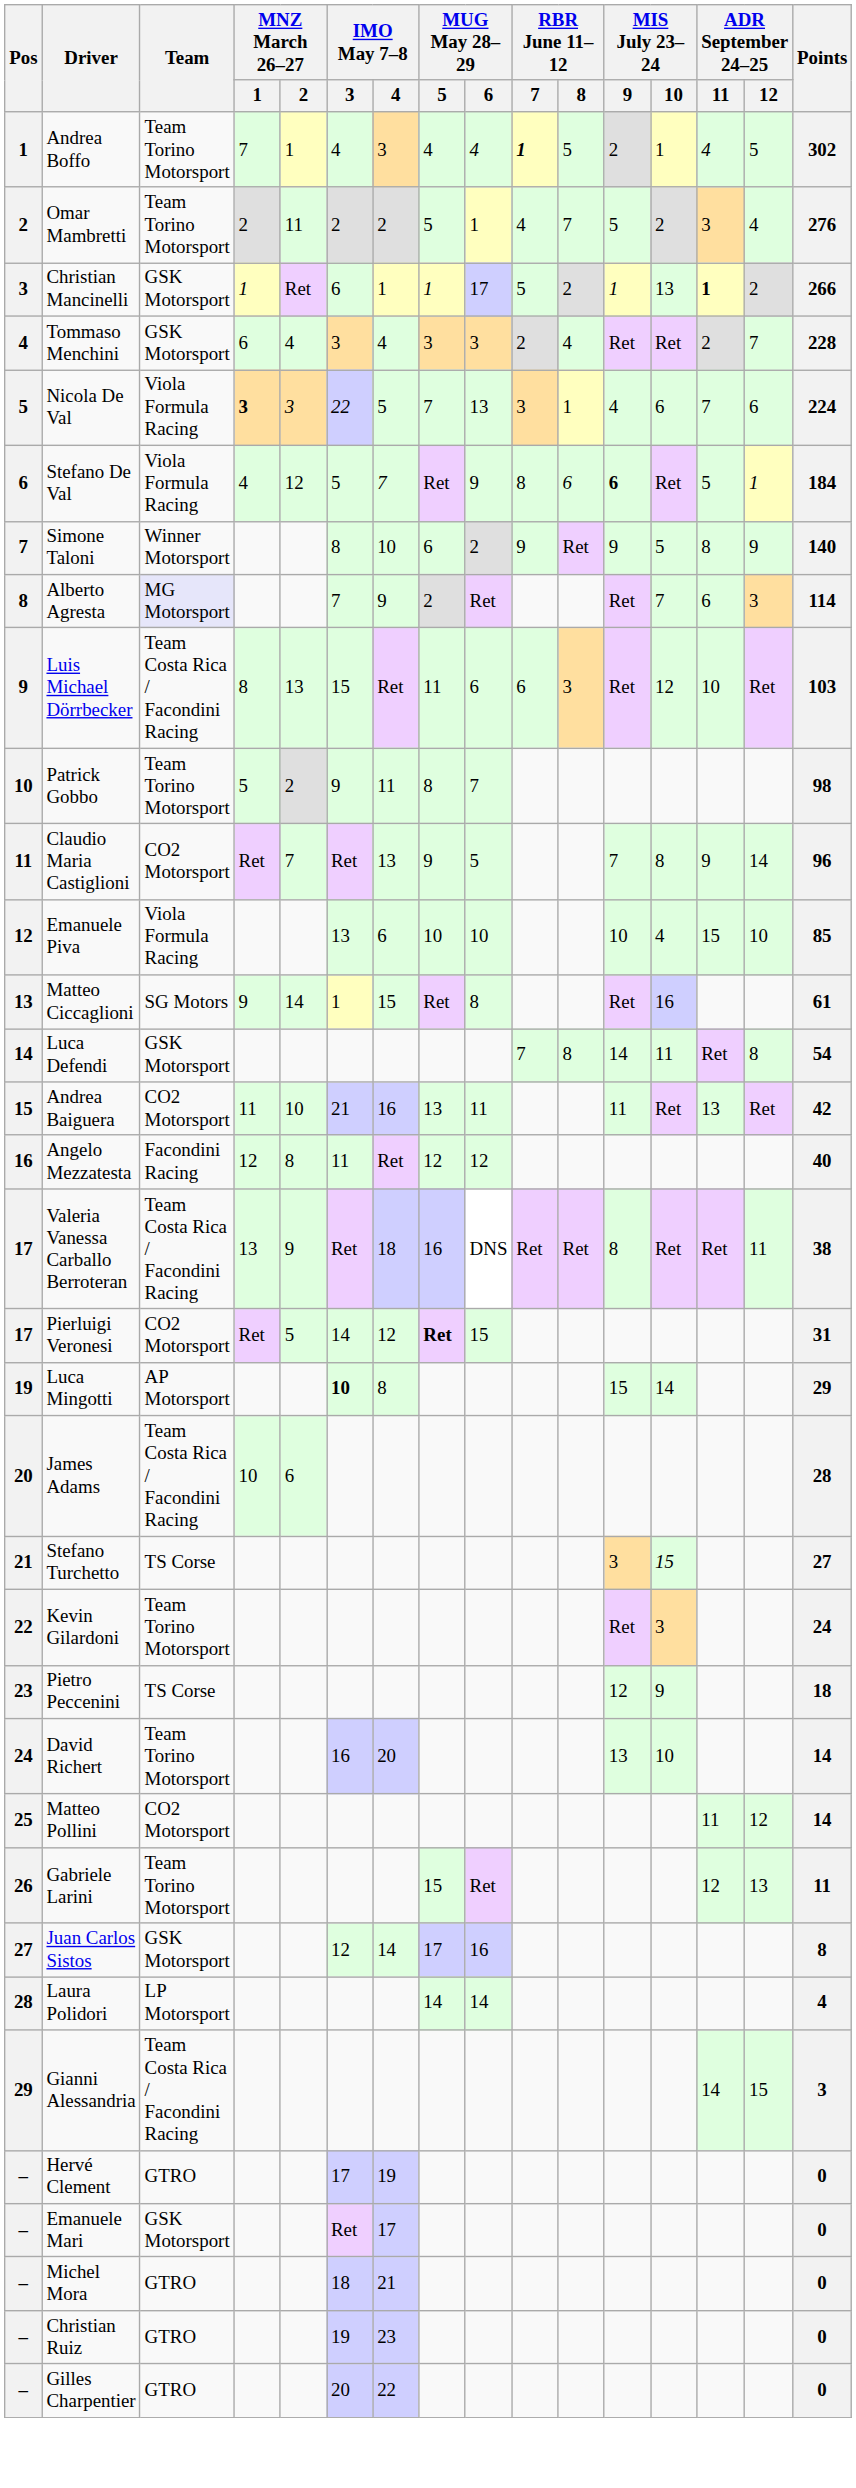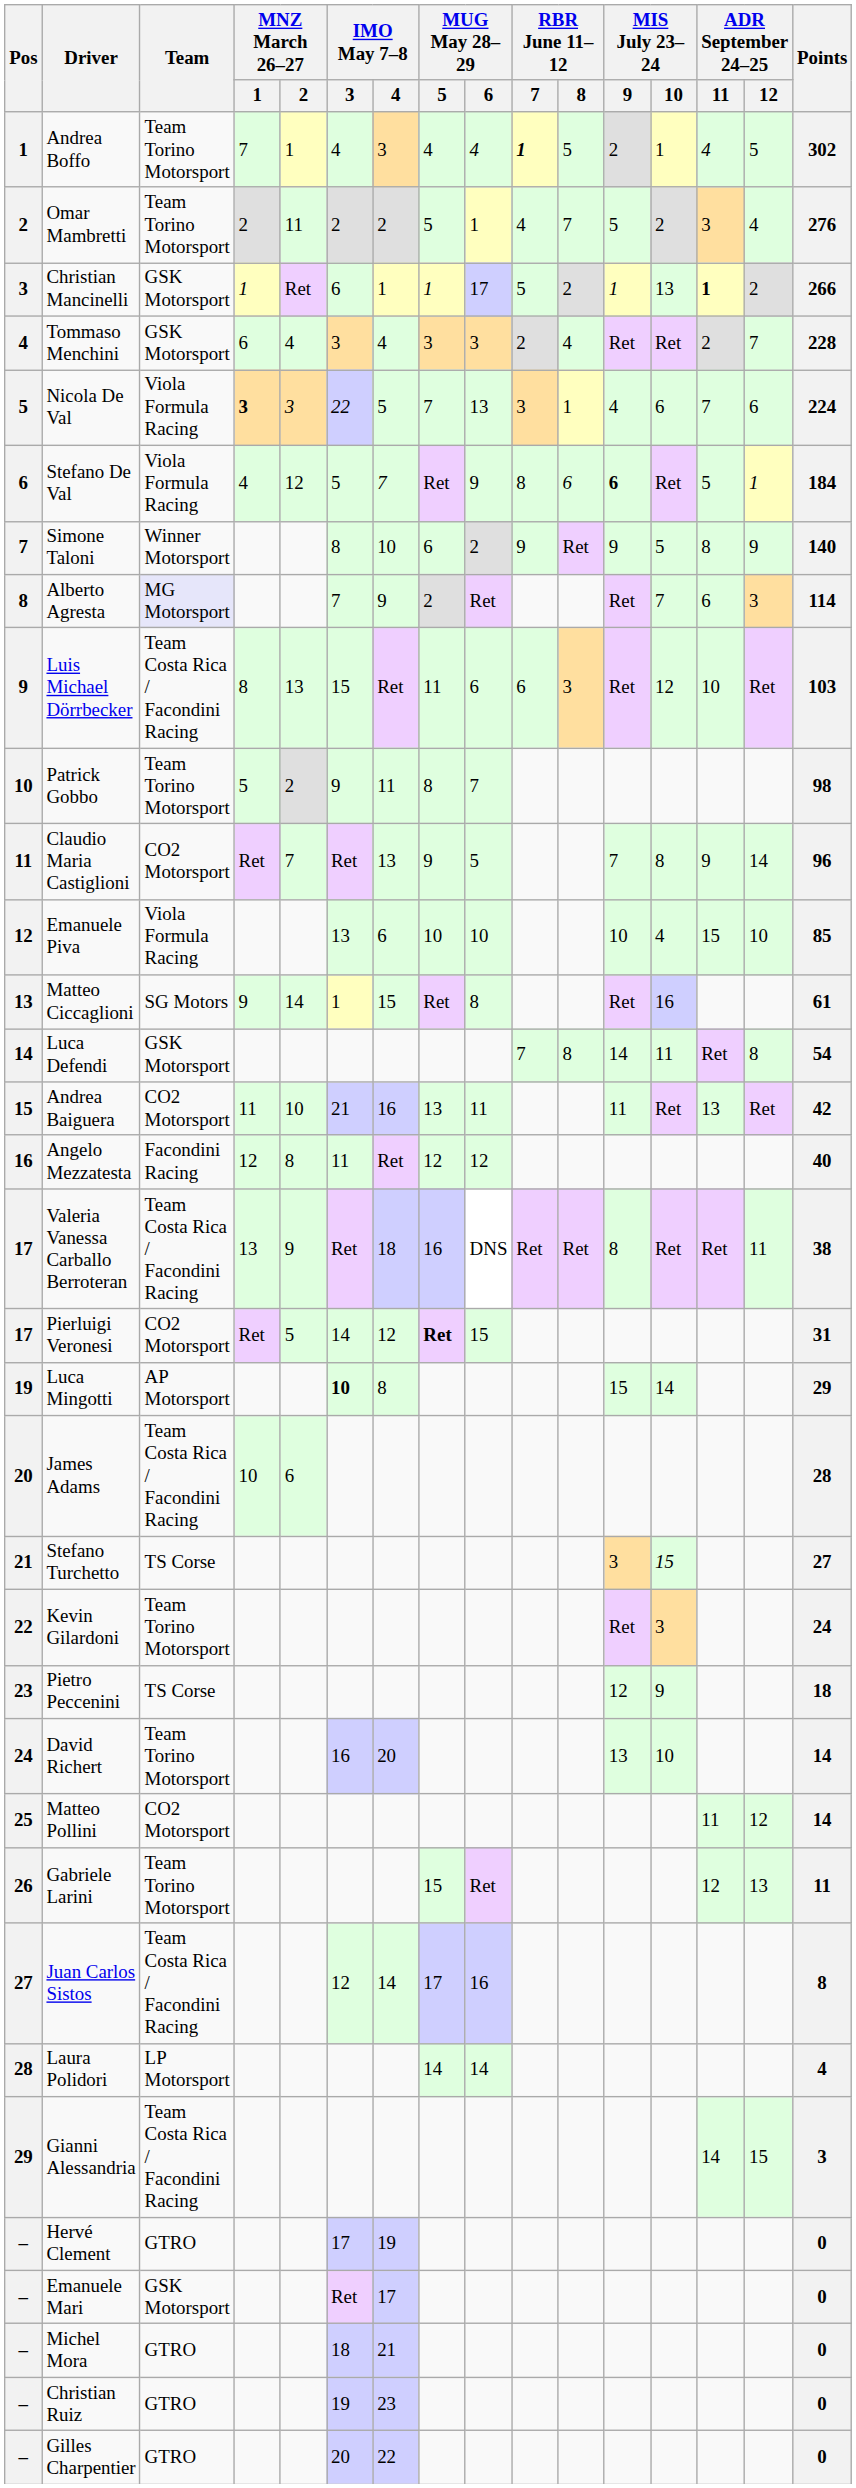Juan Carlos Sistos | Team: GSK Motorsport -> Team Costa Rica / Facondini Racing
